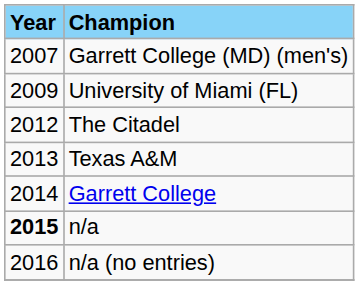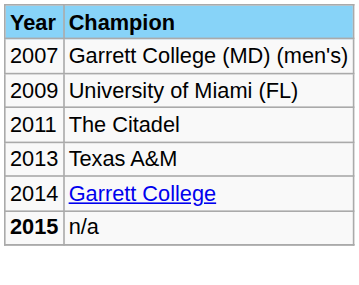The Citadel | Year: 2012 -> 2011
- row: 2016 | n/a (no entries)
